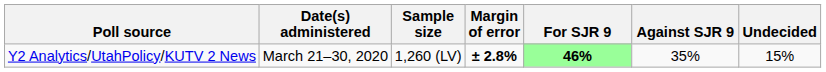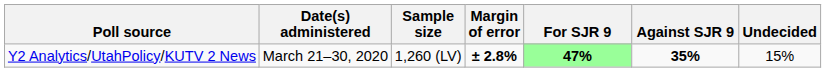Y2 Analytics/UtahPolicy/KUTV 2 News | For SJR 9: 46% -> 47%
Y2 Analytics/UtahPolicy/KUTV 2 News | Against SJR 9: normal -> bold
